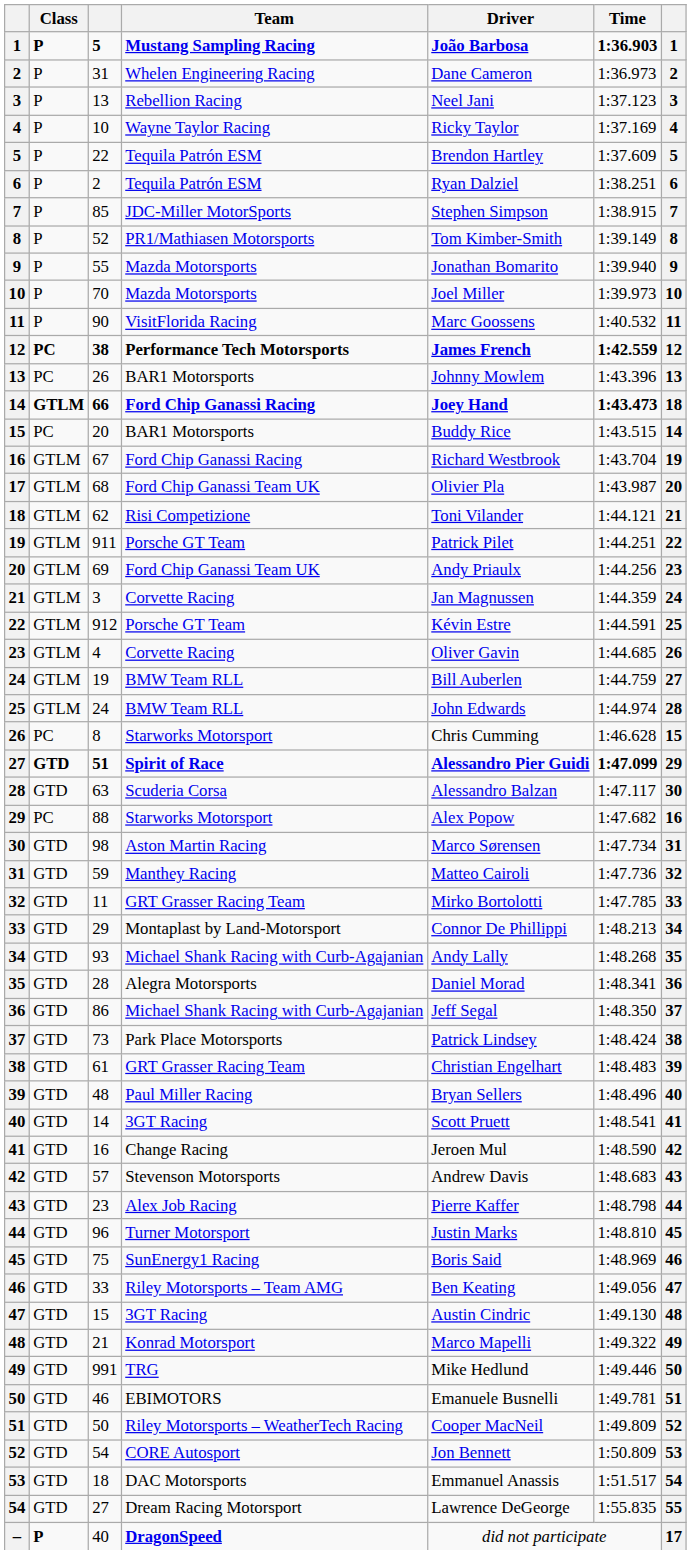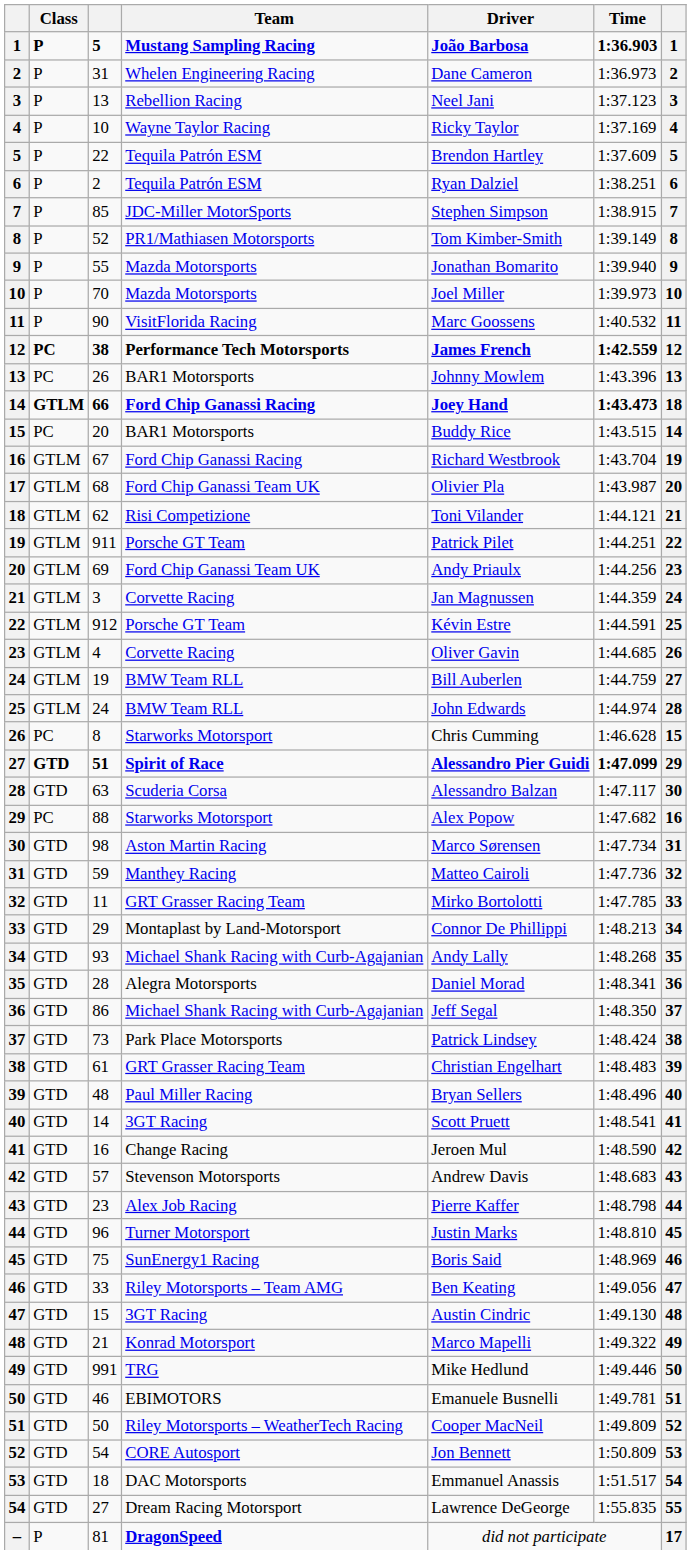– | Class: bold -> normal
– | column 3: 40 -> 81
